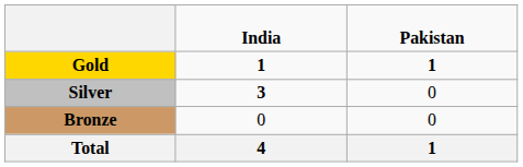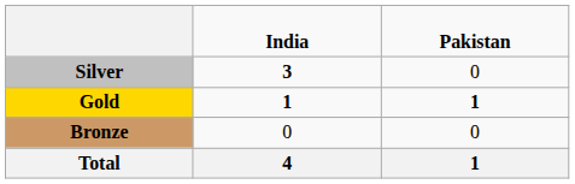rows swapped: Gold <-> Silver
